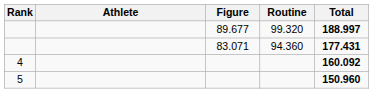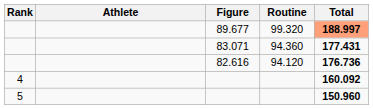89.677 | Total: no background -> lightsalmon background
+ row: 82.616 | 94.120 | 176.736
